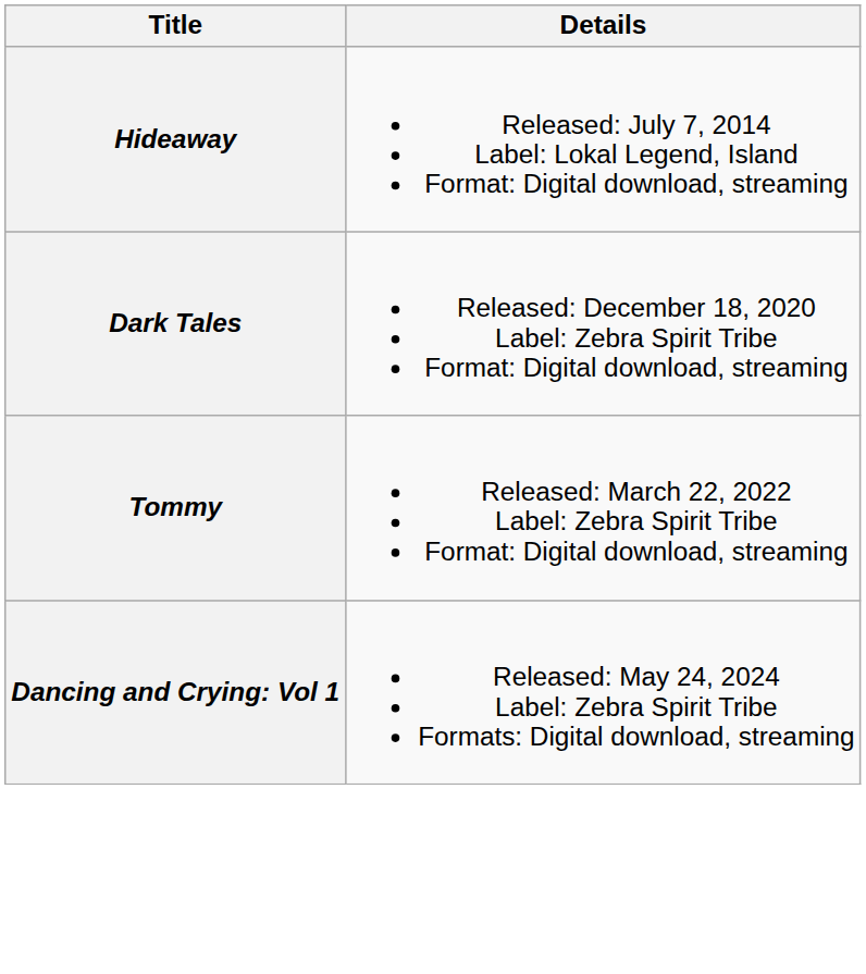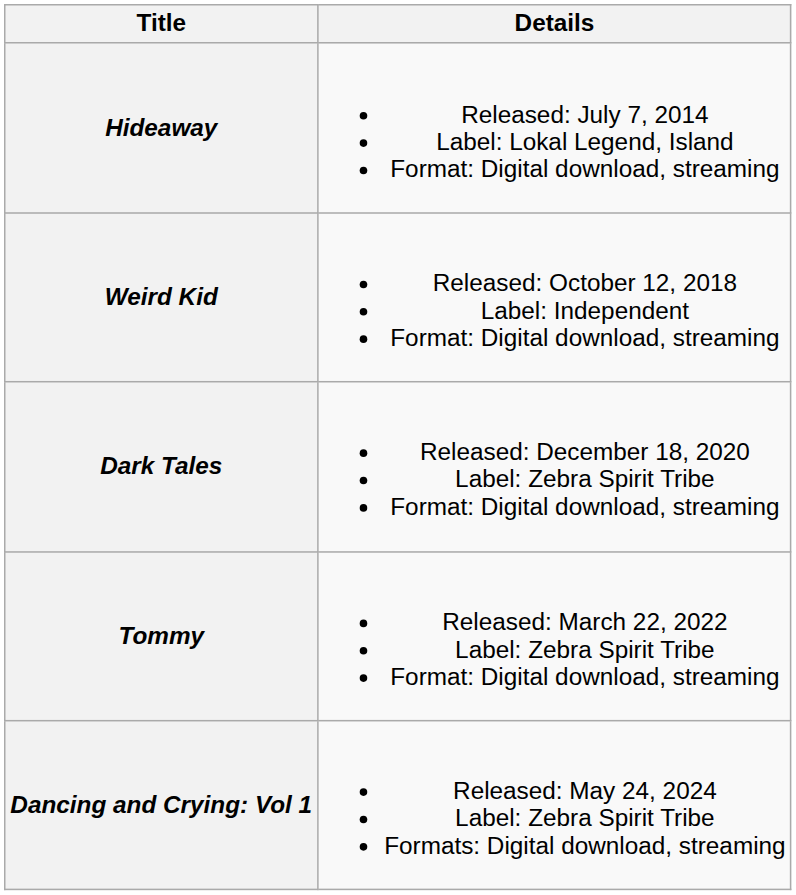+ row: Weird Kid | Released: October 12, 2018 Label: Independent Format: Digital download, streaming
